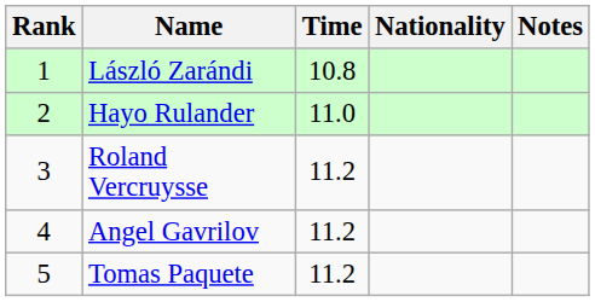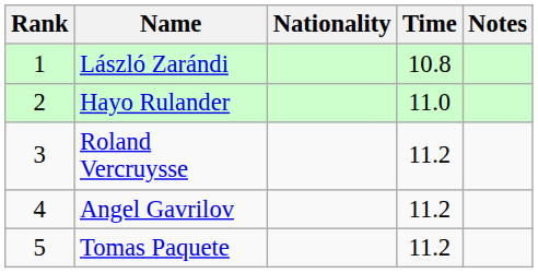columns swapped: Nationality <-> Time
